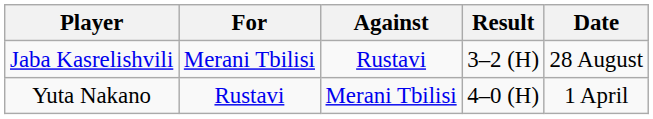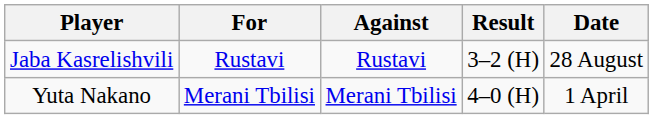Jaba Kasrelishvili | For: Merani Tbilisi -> Rustavi
Yuta Nakano | For: Rustavi -> Merani Tbilisi
